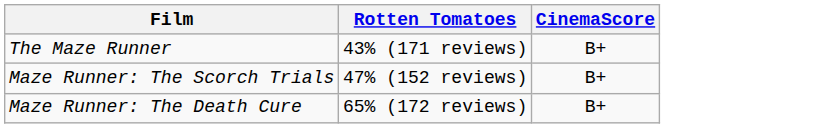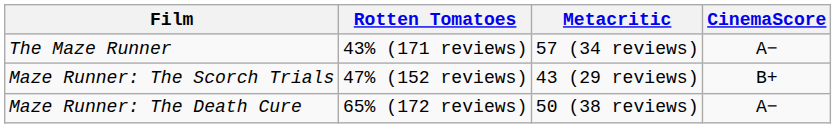+ column: Metacritic | 57 (34 reviews) | 43 (29 reviews) | 50 (38 reviews)
The Maze Runner | CinemaScore: B+ -> A−
Maze Runner: The Death Cure | CinemaScore: B+ -> A−
